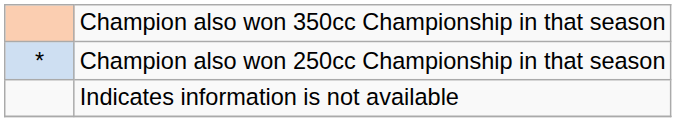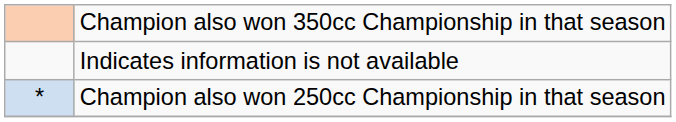rows swapped: Champion also won 250cc Championship in that season <-> Indicates information is not available
